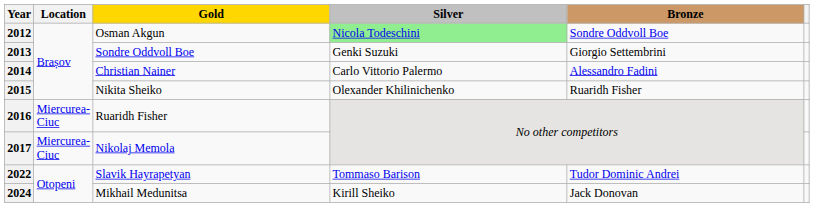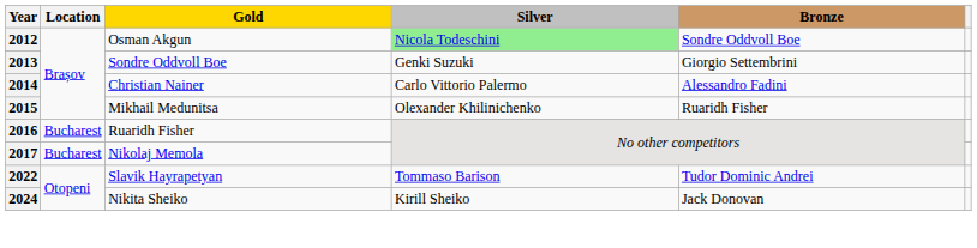2015 | Gold: Nikita Sheiko -> Mikhail Medunitsa
2016 | Location: Miercurea-Ciuc -> Bucharest
2017 | Location: Miercurea-Ciuc -> Bucharest
2024 | Gold: Mikhail Medunitsa -> Nikita Sheiko
